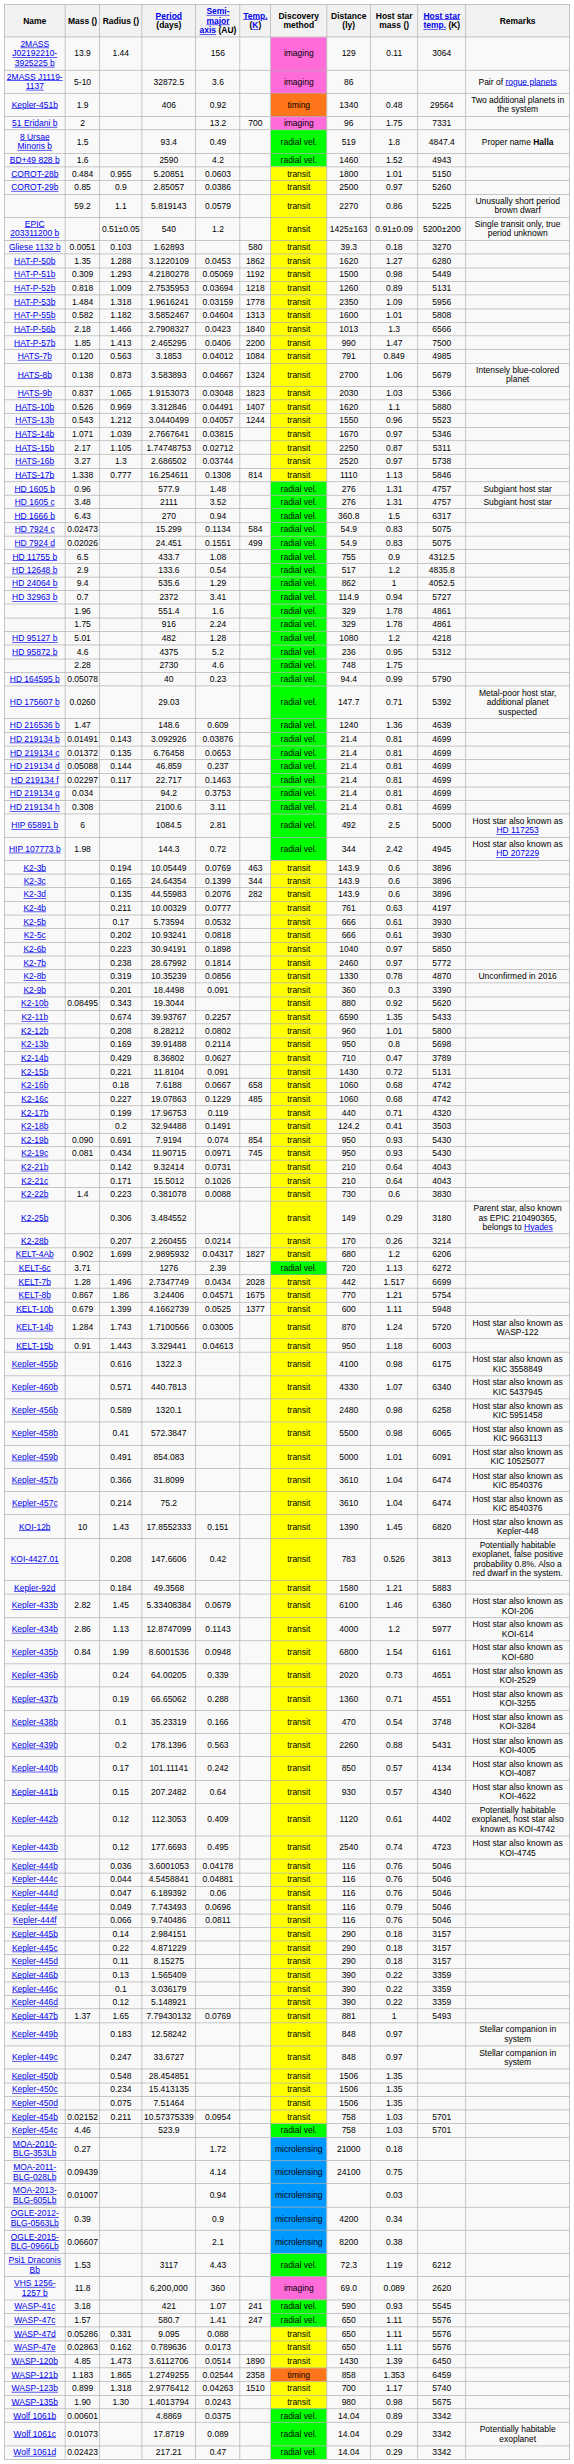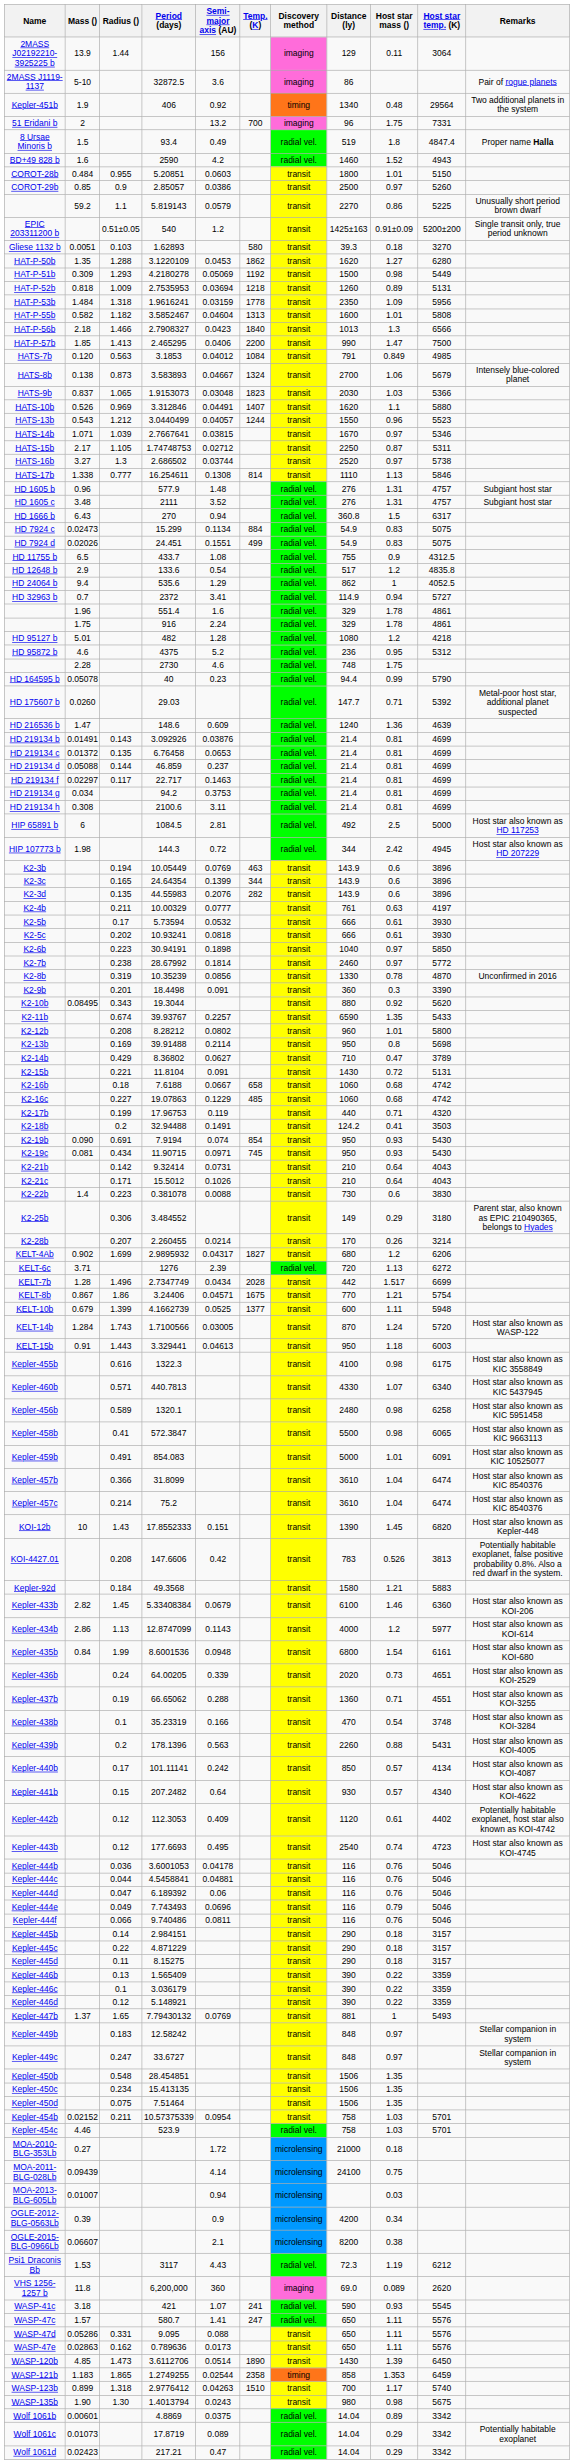HD 7924 c | Temp. (K): 584 -> 884
